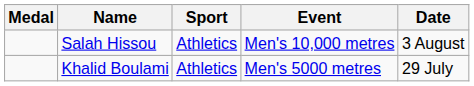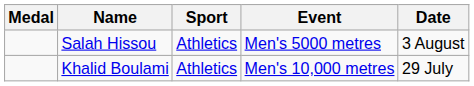Salah Hissou | Event: Men's 10,000 metres -> Men's 5000 metres
Khalid Boulami | Event: Men's 5000 metres -> Men's 10,000 metres
